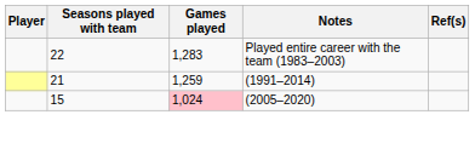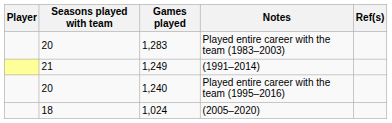Played entire career with the team (1983–2003) | Seasons played with team: 22 -> 20
(1991–2014) | Games played: 1,259 -> 1,249
+ row: 20 | 1,240 | Played entire career with the team (1995–2016)
(2005–2020) | Seasons played with team: 15 -> 18
(2005–2020) | Games played: pink background -> no background
